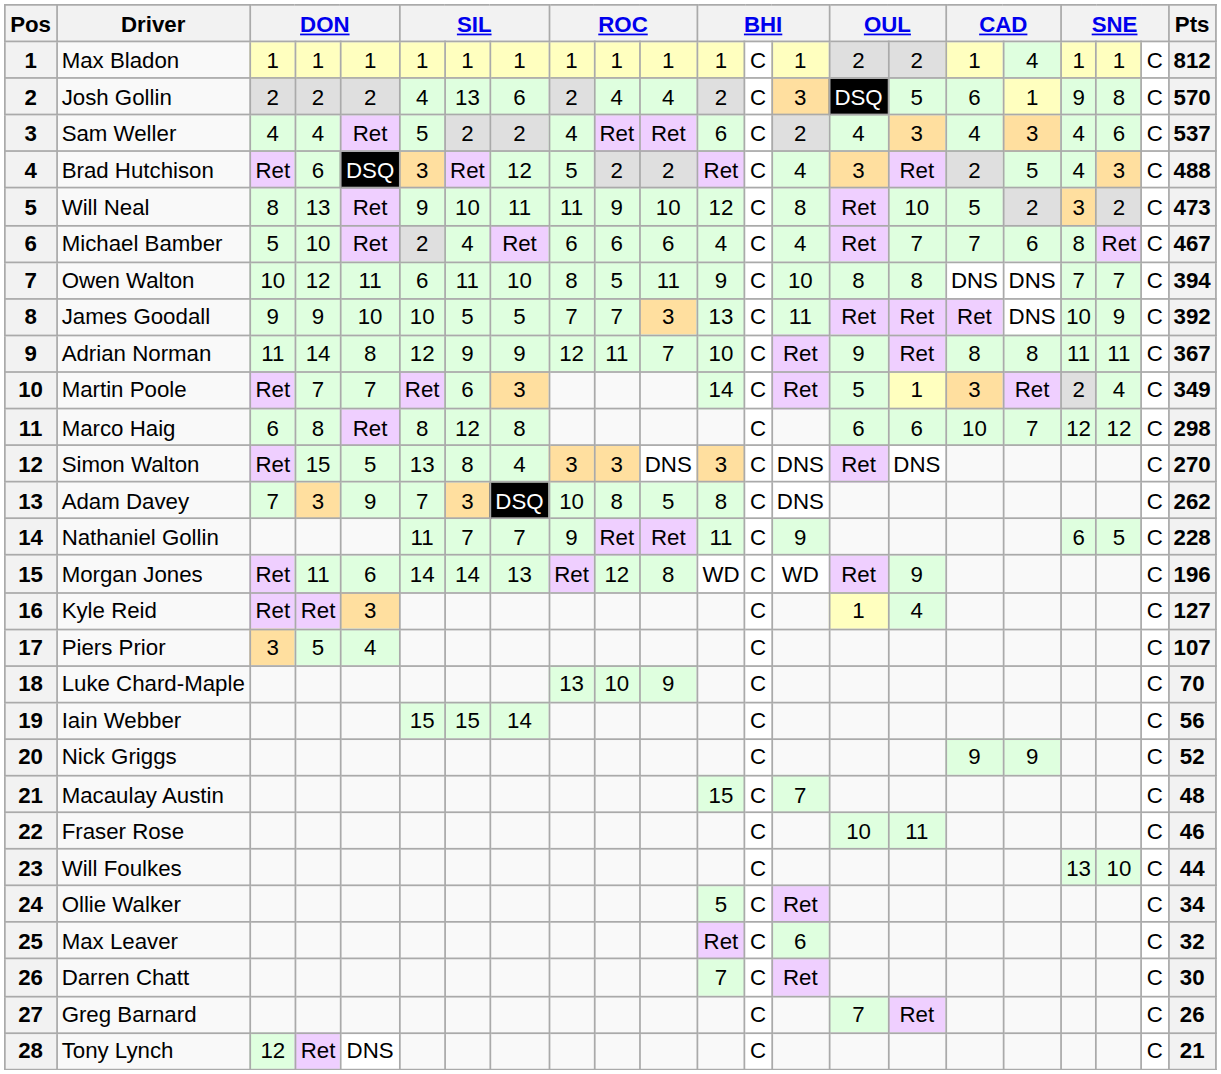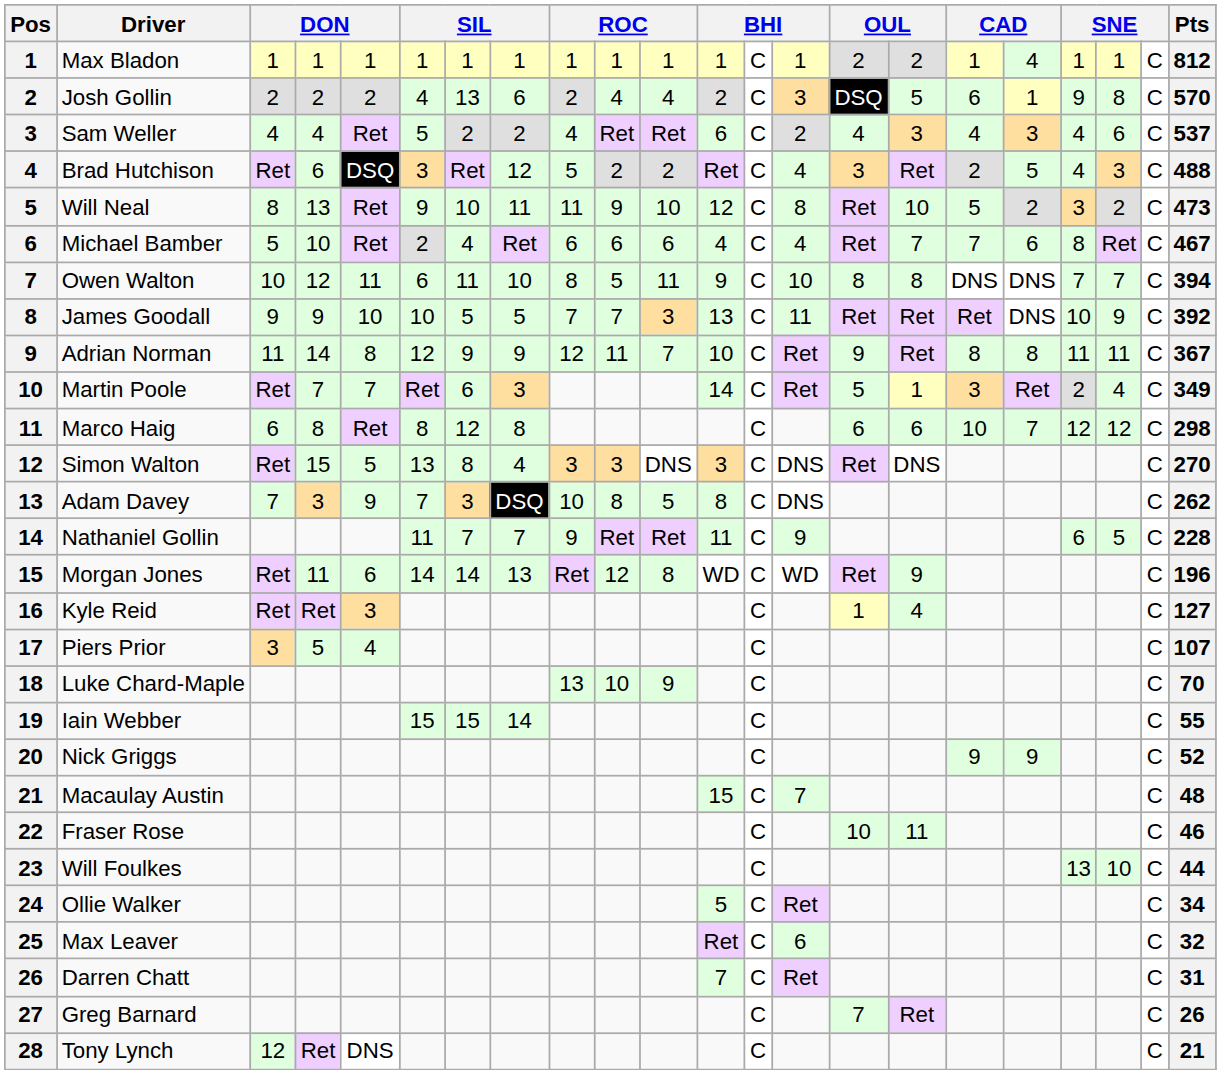Iain Webber | Pts: 56 -> 55
Darren Chatt | Pts: 30 -> 31
